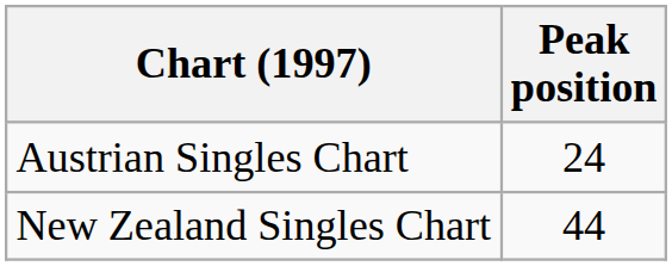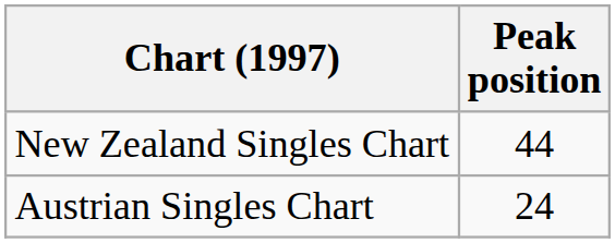rows swapped: Austrian Singles Chart <-> New Zealand Singles Chart
